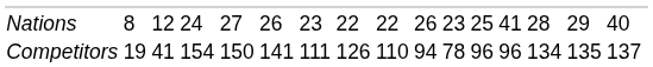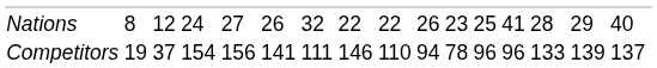Nations | column 7: 23 -> 32
Competitors | column 3: 41 -> 37
Competitors | column 5: 150 -> 156
Competitors | column 8: 126 -> 146
Competitors | column 14: 134 -> 133
Competitors | column 15: 135 -> 139
